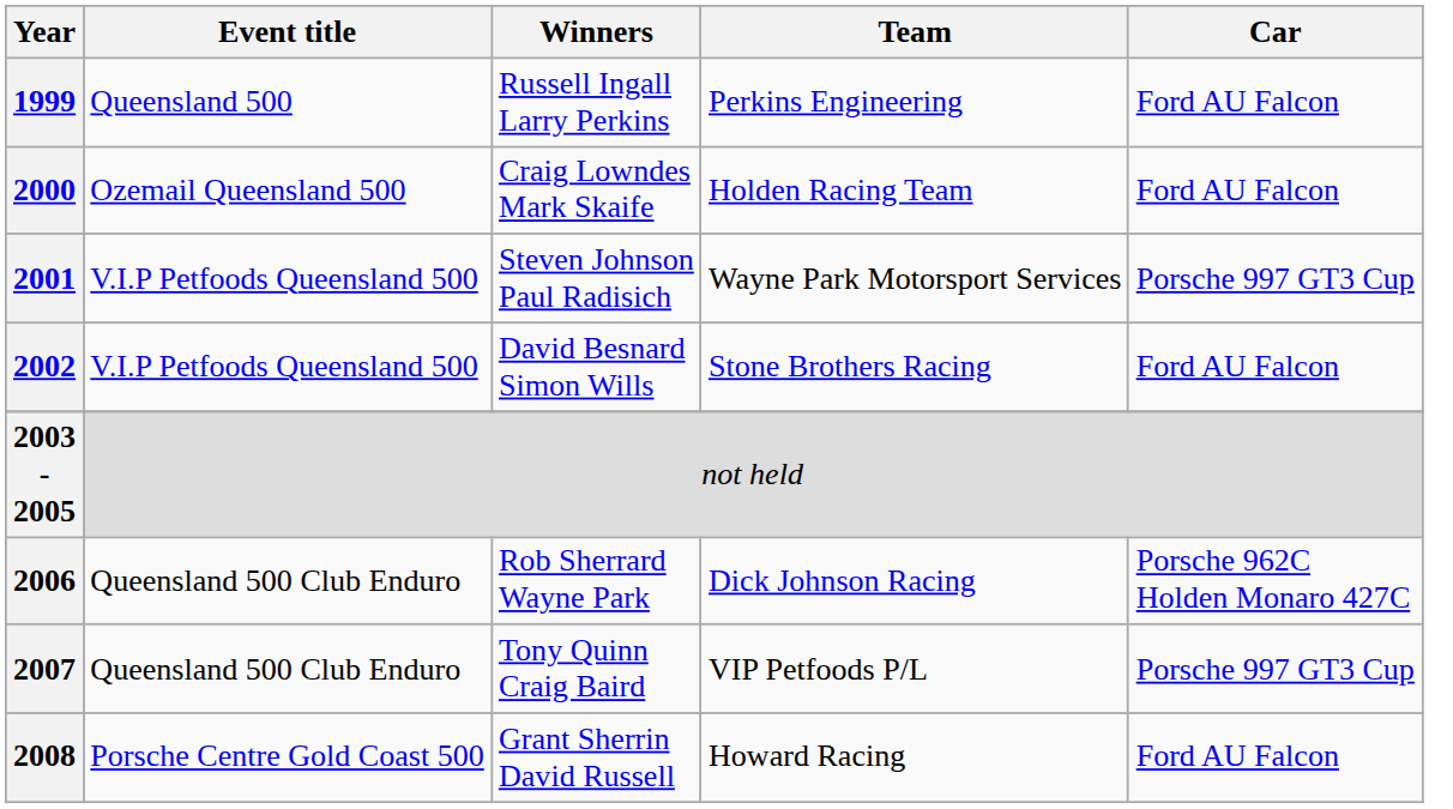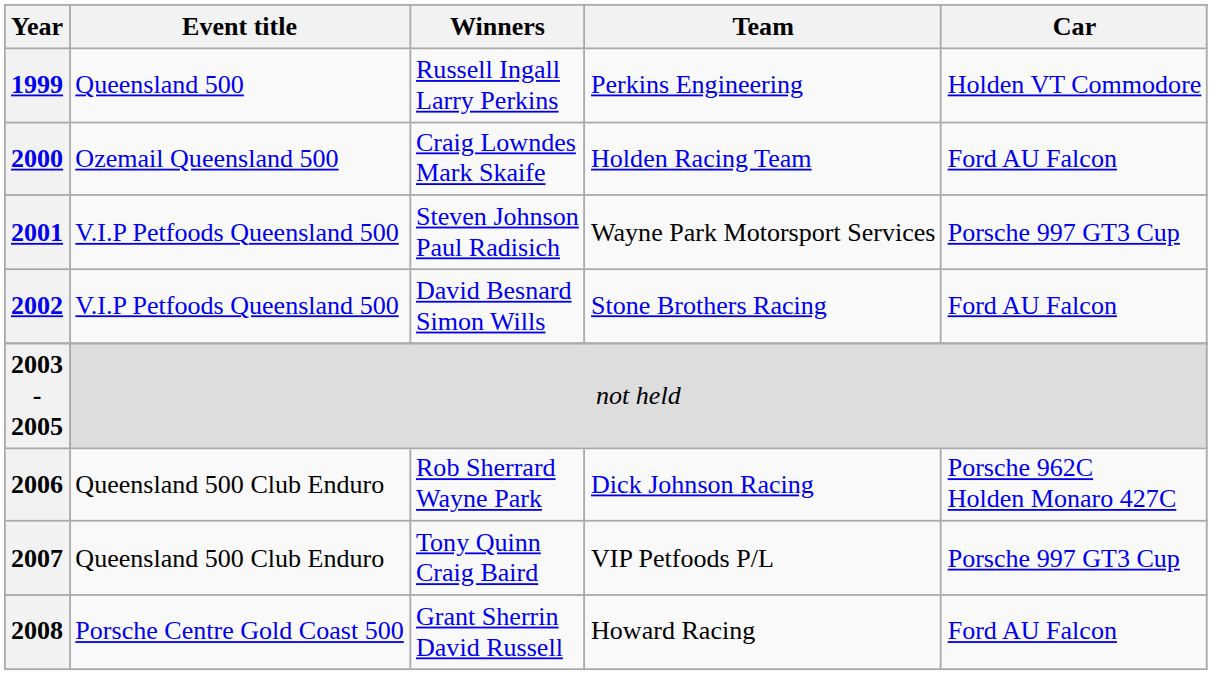1999 | Car: Ford AU Falcon -> Holden VT Commodore
